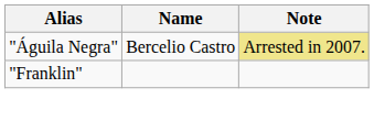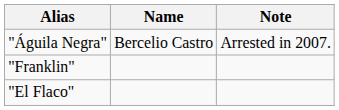"Águila Negra" | Note: khaki background -> no background
+ row: "El Flaco"
